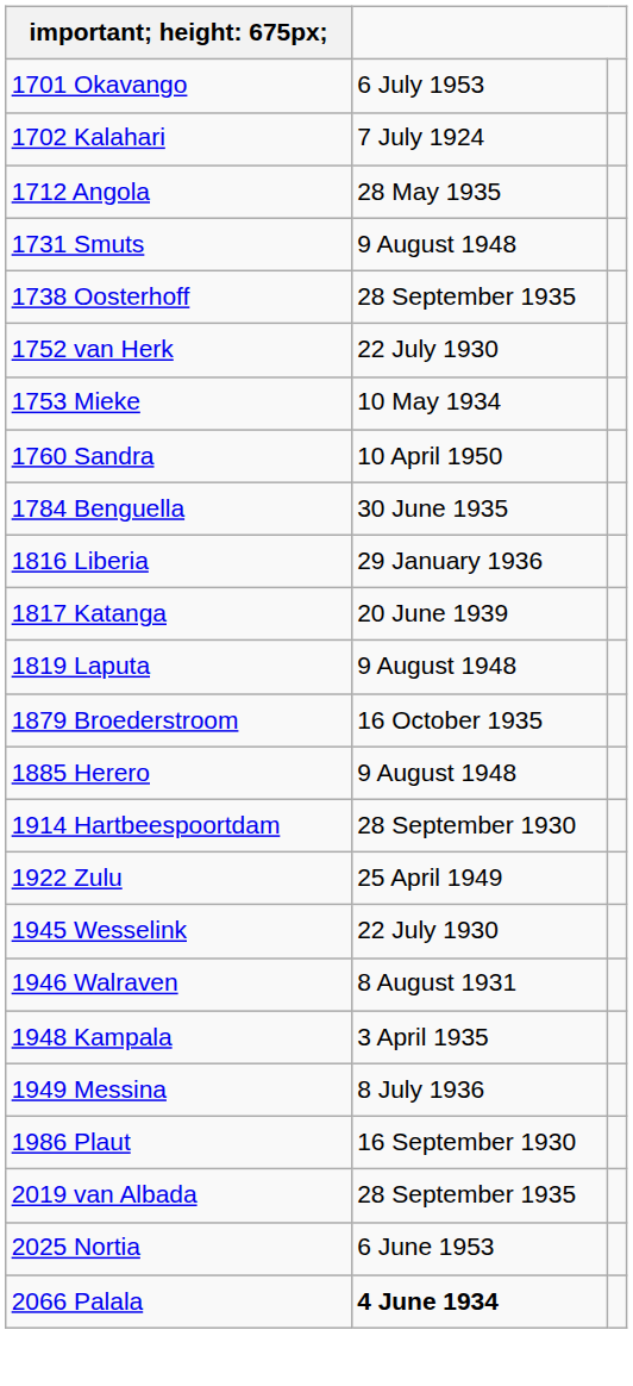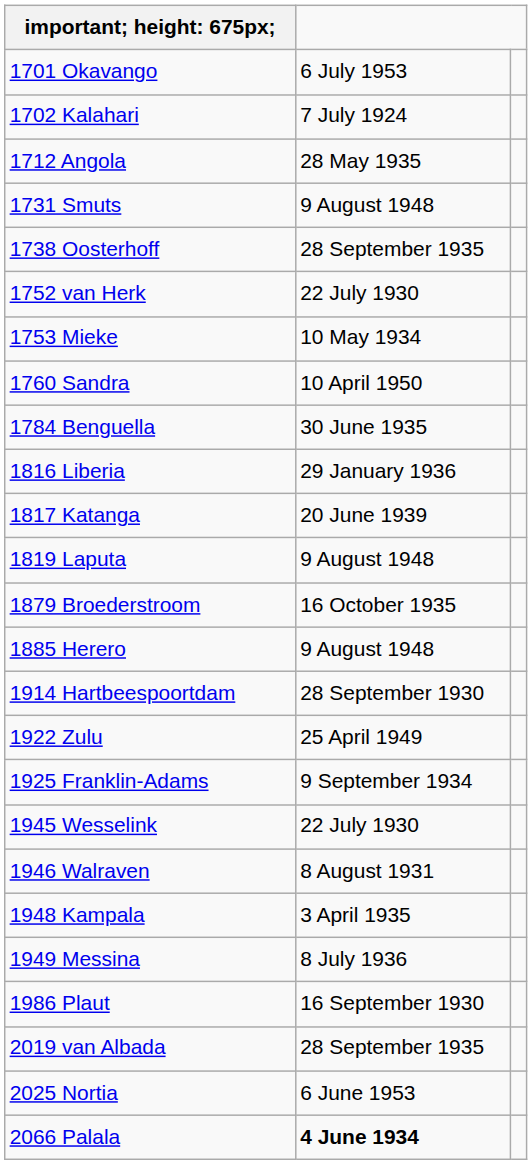+ row: 1925 Franklin-Adams | 9 September 1934
